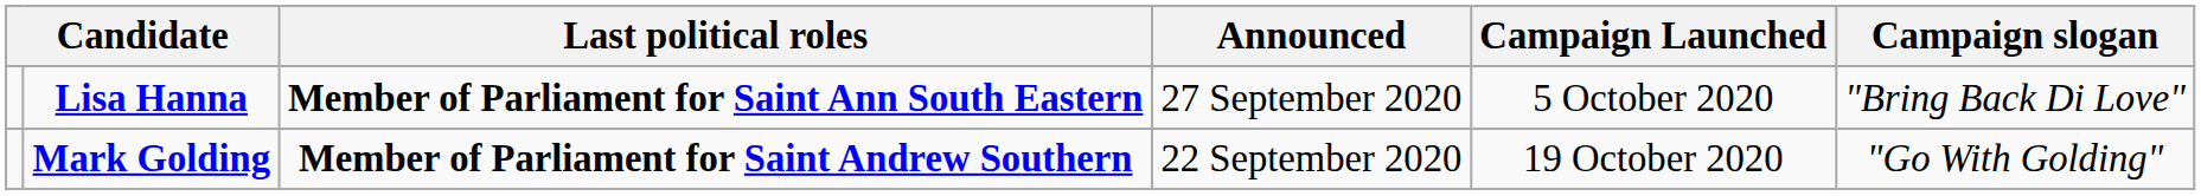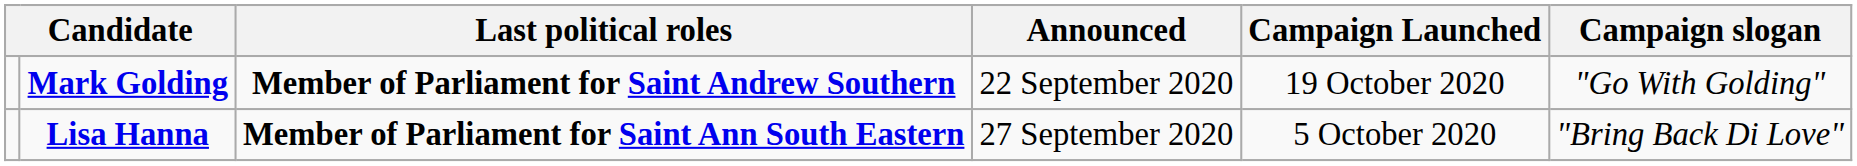rows swapped: Mark Golding <-> Lisa Hanna
